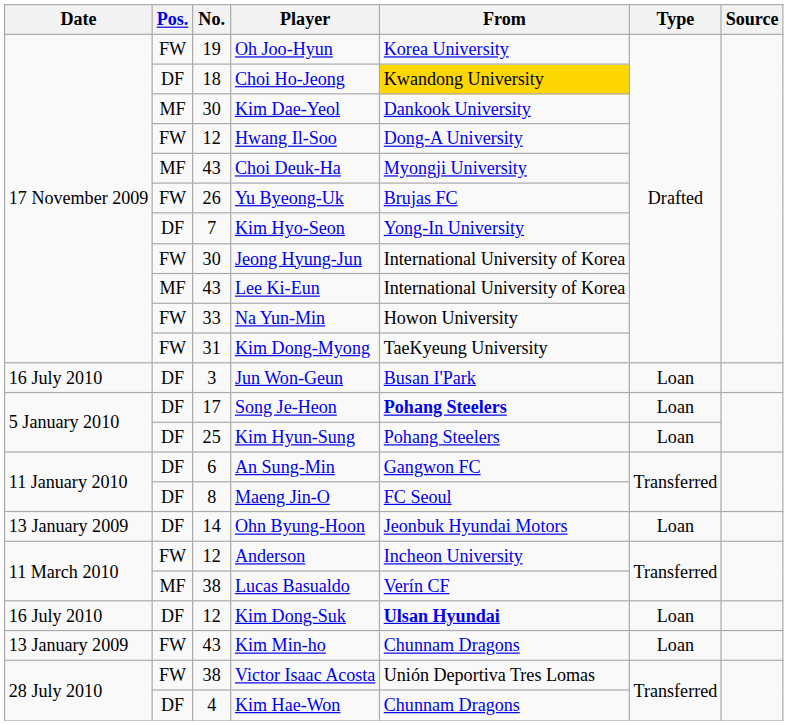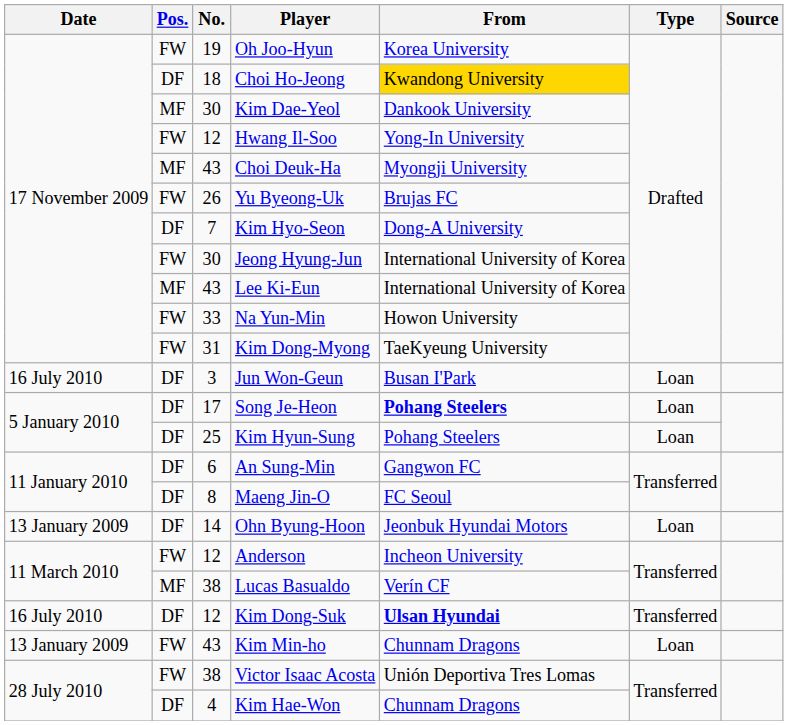Hwang Il-Soo | From: Dong-A University -> Yong-In University
Kim Hyo-Seon | From: Yong-In University -> Dong-A University
Kim Dong-Suk | Type: Loan -> Transferred
